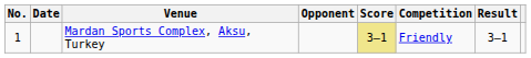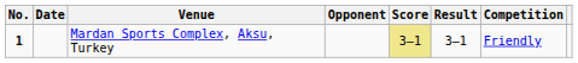columns swapped: Result <-> Competition
Mardan Sports Complex, Aksu, Turkey | No.: normal -> bold
